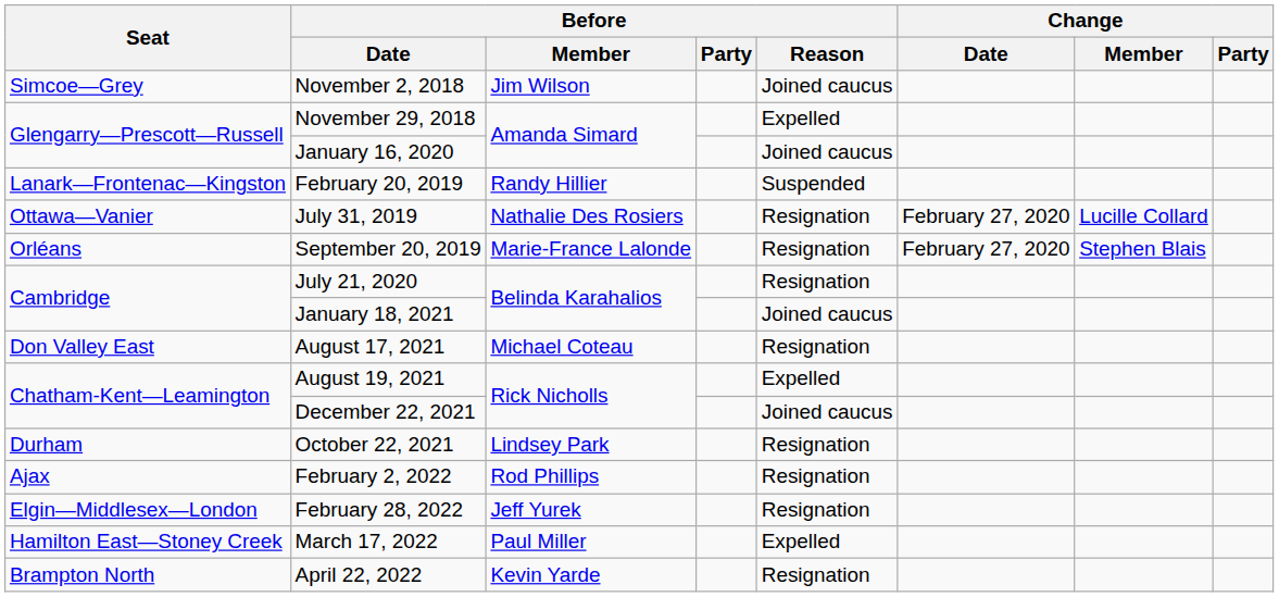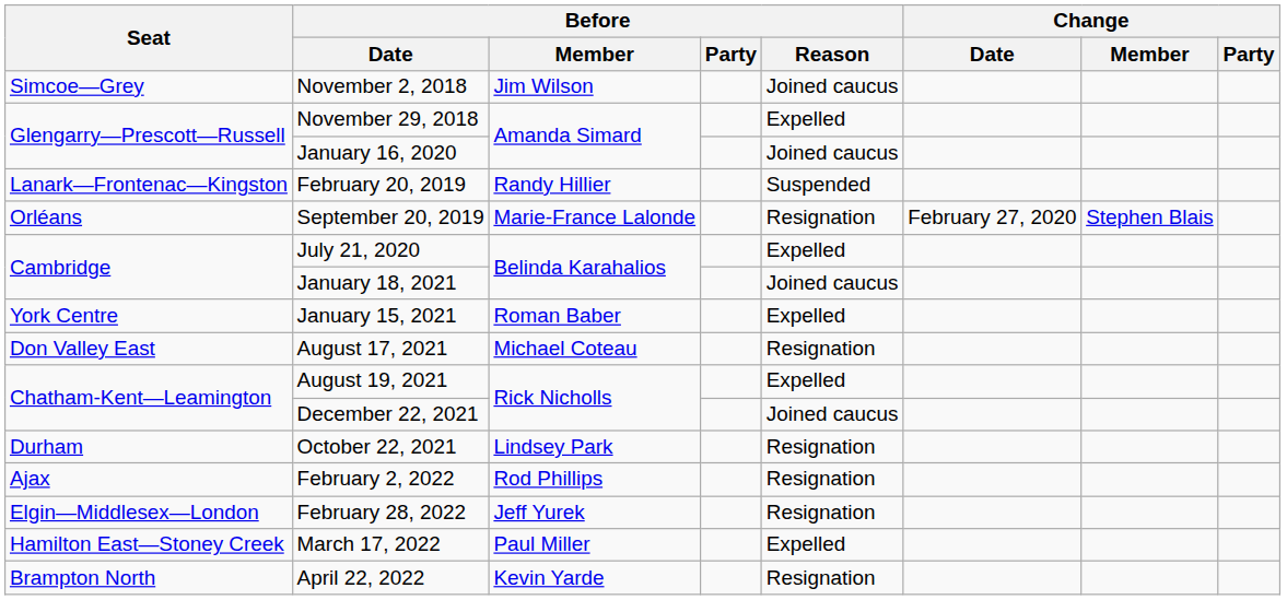- row: Ottawa—Vanier | July 31, 2019 | Nathalie Des Rosiers | Resignation | February 27, 2020 | Lucille Collard
July 21, 2020 | Before / Reason: Resignation -> Expelled
+ row: York Centre | January 15, 2021 | Roman Baber | Expelled
